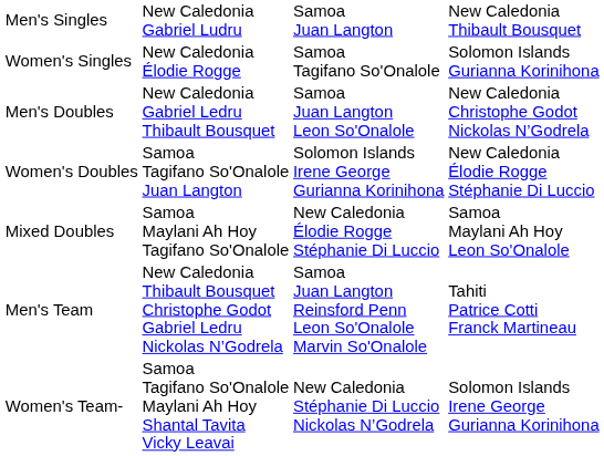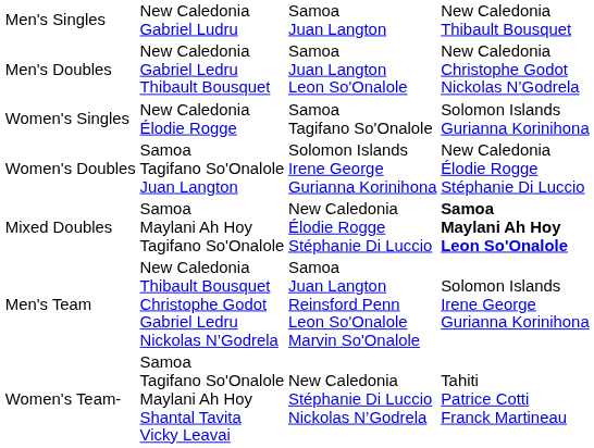rows swapped: Women's Singles <-> Men's Doubles
Mixed Doubles | column 4: normal -> bold
Men's Team | column 4: Tahiti Patrice Cotti Franck Martineau -> Solomon Islands Irene George Gurianna Korinihona
Women's Team- | column 4: Solomon Islands Irene George Gurianna Korinihona -> Tahiti Patrice Cotti Franck Martineau
